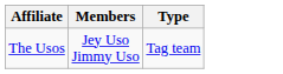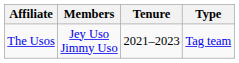+ column: Tenure | 2021–2023
